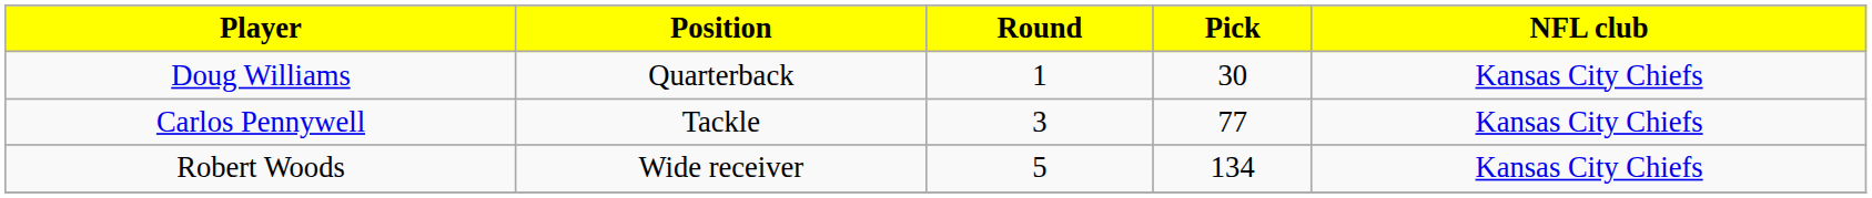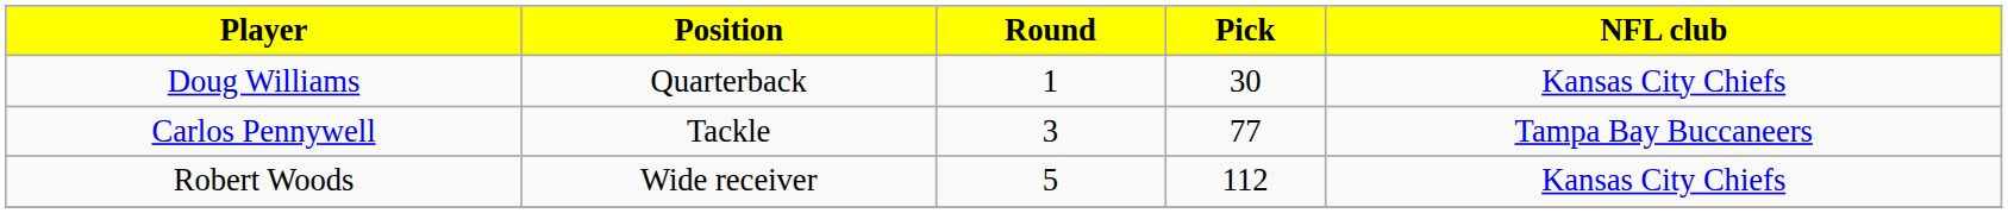Carlos Pennywell | NFL club: Kansas City Chiefs -> Tampa Bay Buccaneers
Robert Woods | Pick: 134 -> 112
